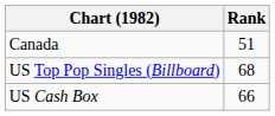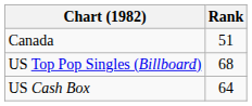US Cash Box | Rank: 66 -> 64
